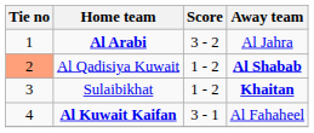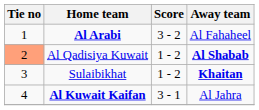Al Arabi | Away team: Al Jahra -> Al Fahaheel
Al Kuwait Kaifan | Away team: Al Fahaheel -> Al Jahra
